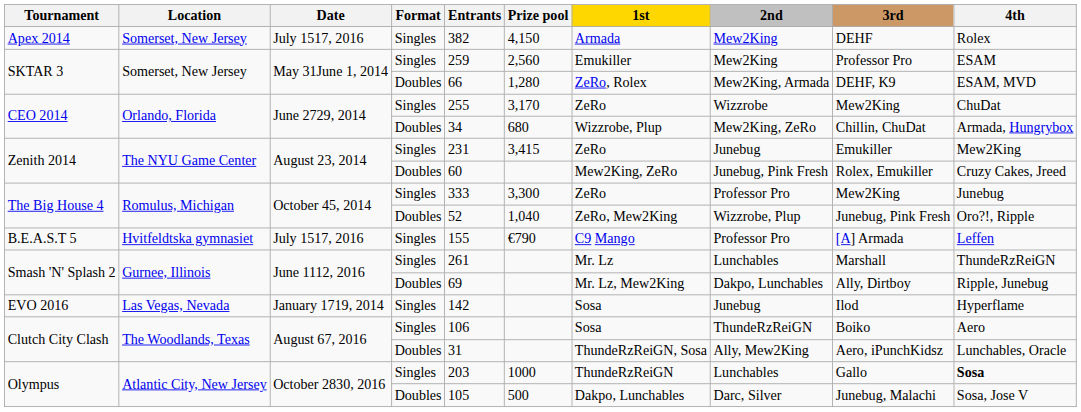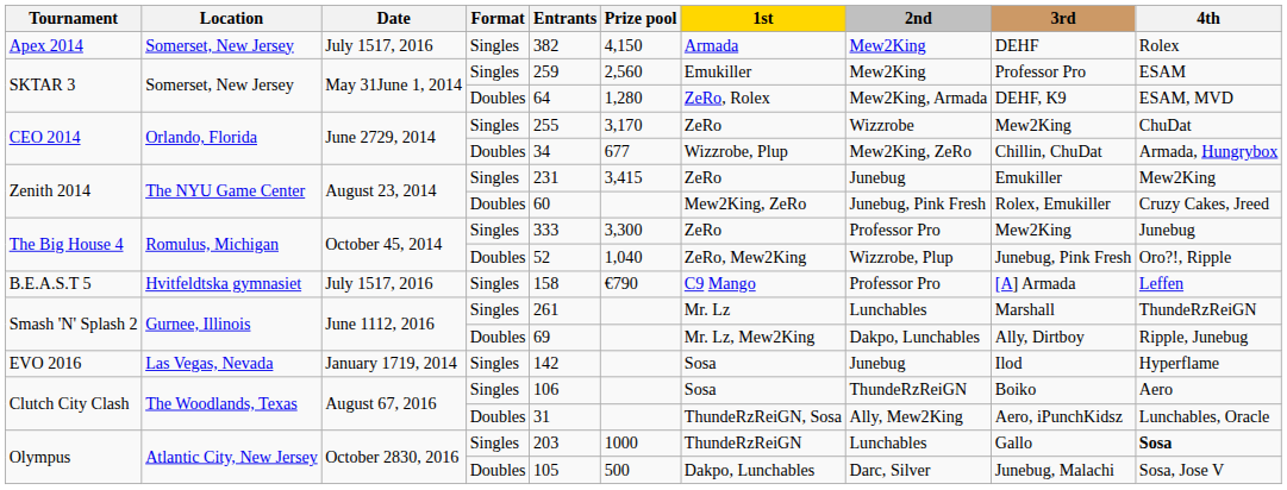SKTAR 3 / Doubles | Entrants: 66 -> 64
CEO 2014 / Doubles | Prize pool: 680 -> 677
B.E.A.S.T 5 | Entrants: 155 -> 158
